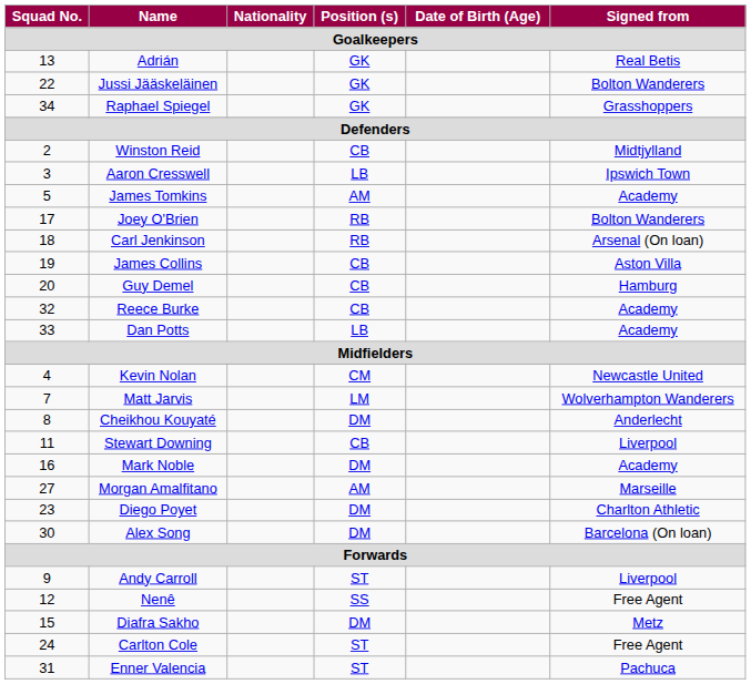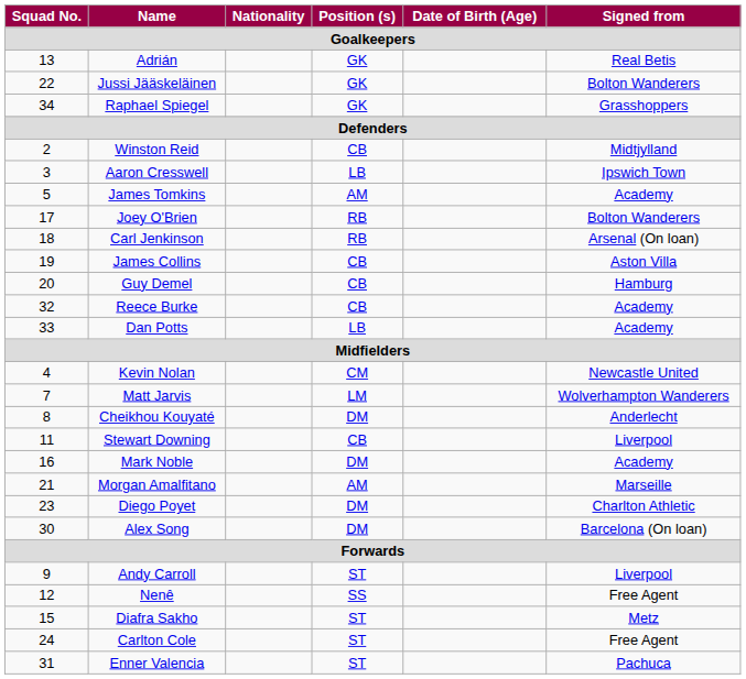Morgan Amalfitano | Squad No. / Goalkeepers: 27 -> 21
Diafra Sakho | Position (s) / Goalkeepers: DM -> ST
